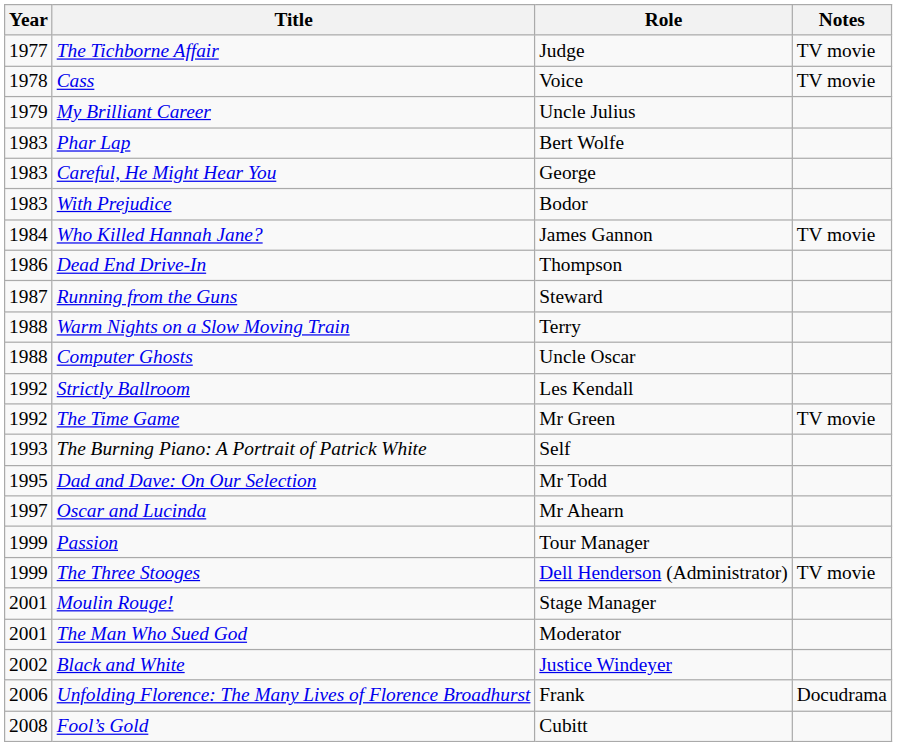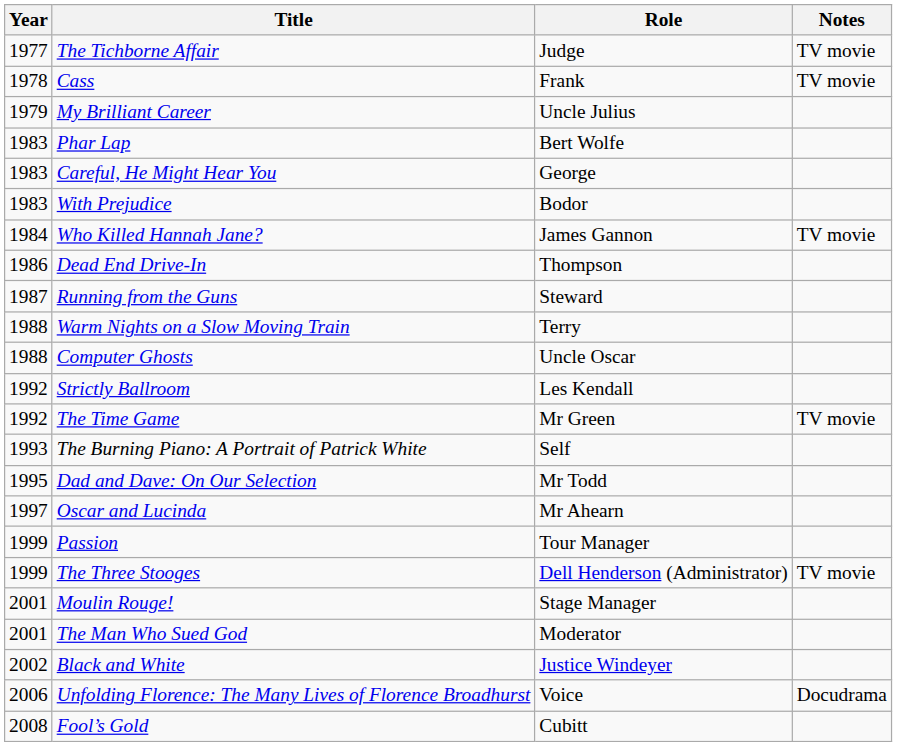Cass | Role: Voice -> Frank
Unfolding Florence: The Many Lives of Florence Broadhurst | Role: Frank -> Voice
